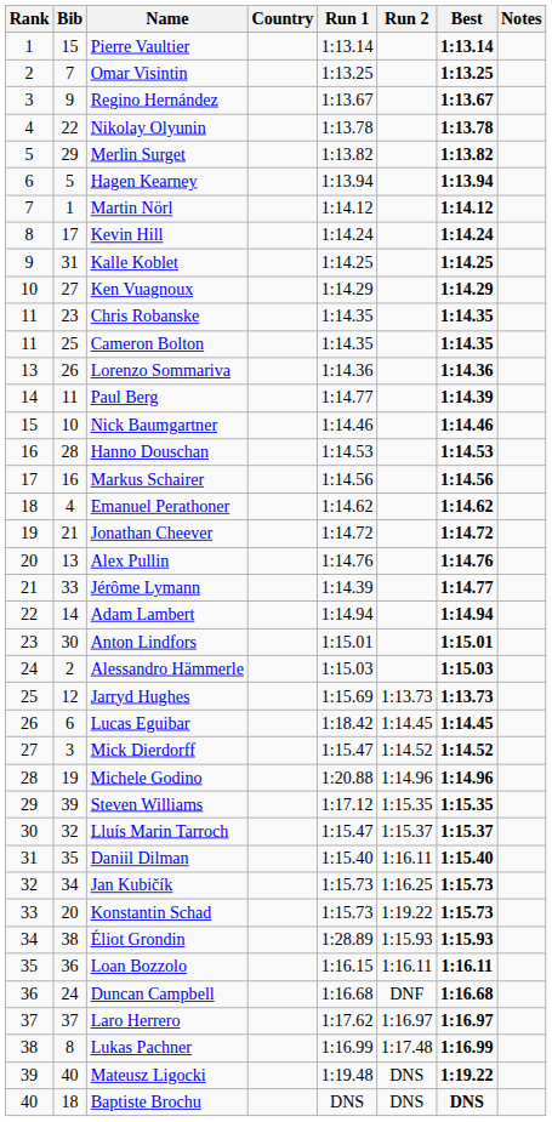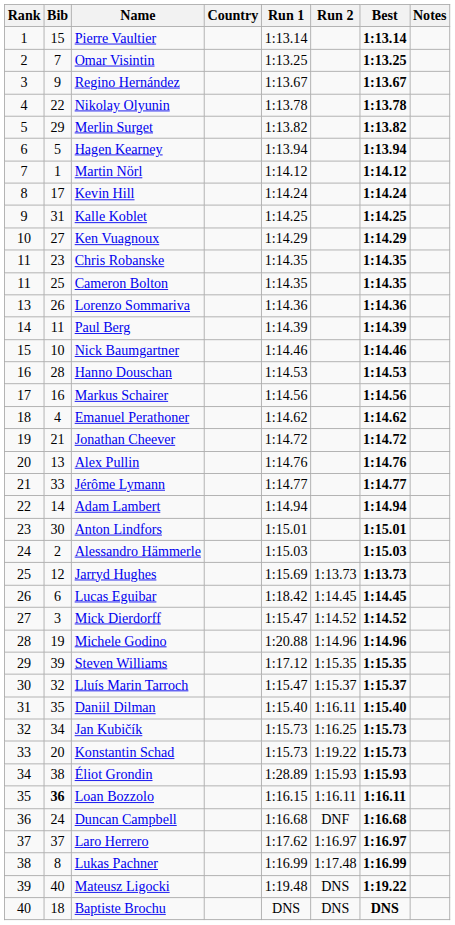Paul Berg | Run 1: 1:14.77 -> 1:14.39
Jérôme Lymann | Run 1: 1:14.39 -> 1:14.77
Loan Bozzolo | Bib: normal -> bold
